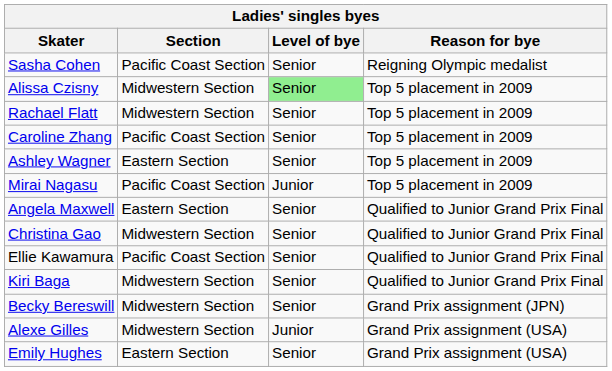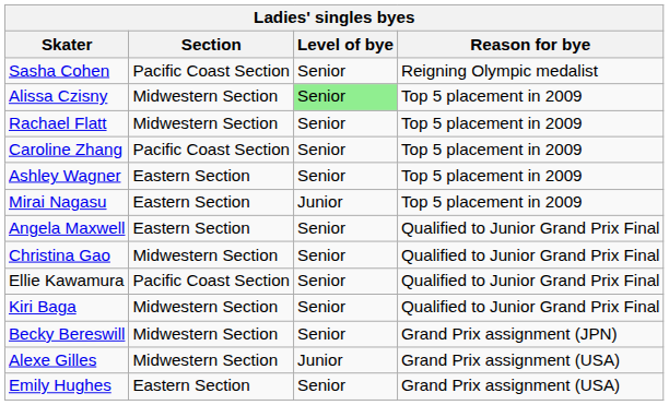Mirai Nagasu | Section: Pacific Coast Section -> Eastern Section
